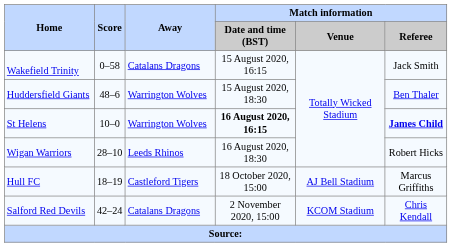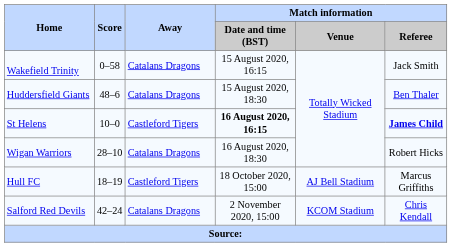Huddersfield Giants | Away: Warrington Wolves -> Catalans Dragons
St Helens | Away: Warrington Wolves -> Castleford Tigers
Wigan Warriors | Away: Leeds Rhinos -> Catalans Dragons
